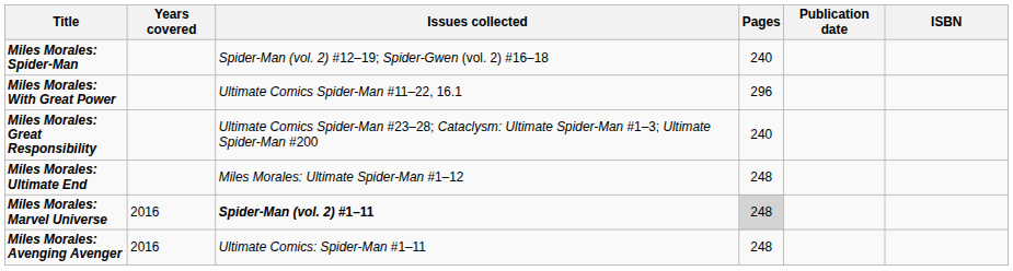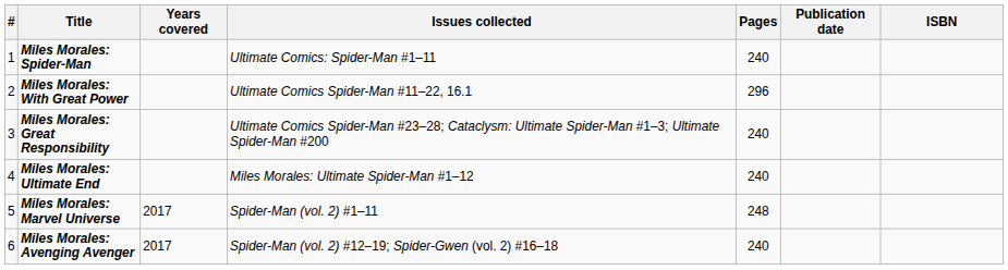+ column: # | 1 | 2 | 3 | 4 | 5 | 6
Miles Morales: Spider-Man | Issues collected: Spider-Man (vol. 2) #12–19; Spider-Gwen (vol. 2) #16–18 -> Ultimate Comics: Spider-Man #1–11
Miles Morales: Ultimate End | Pages: 248 -> 240
Miles Morales: Marvel Universe | Years covered: 2016 -> 2017
Miles Morales: Marvel Universe | Issues collected: bold -> normal
Miles Morales: Marvel Universe | Pages: lightgrey background -> no background
Miles Morales: Avenging Avenger | Years covered: 2016 -> 2017
Miles Morales: Avenging Avenger | Issues collected: Ultimate Comics: Spider-Man #1–11 -> Spider-Man (vol. 2) #12–19; Spider-Gwen (vol. 2) #16–18
Miles Morales: Avenging Avenger | Pages: 248 -> 240
